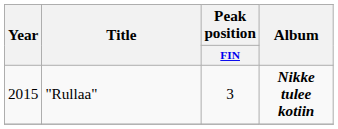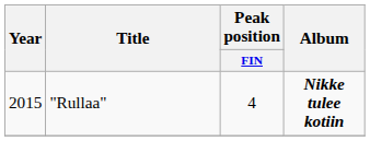"Rullaa" | Peak position / FIN: 3 -> 4
